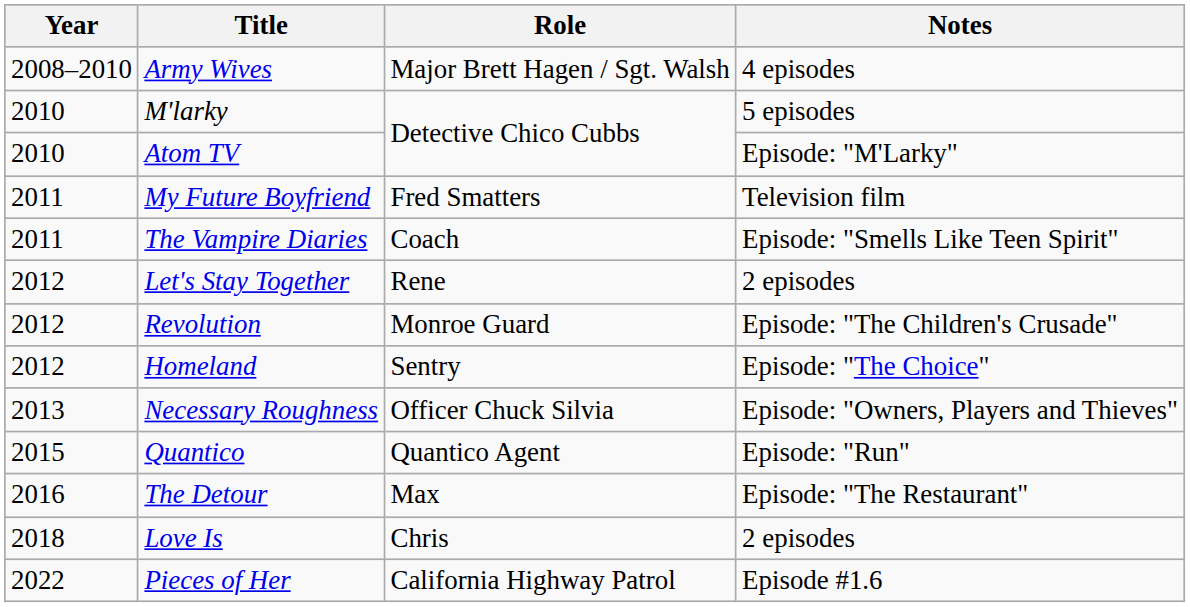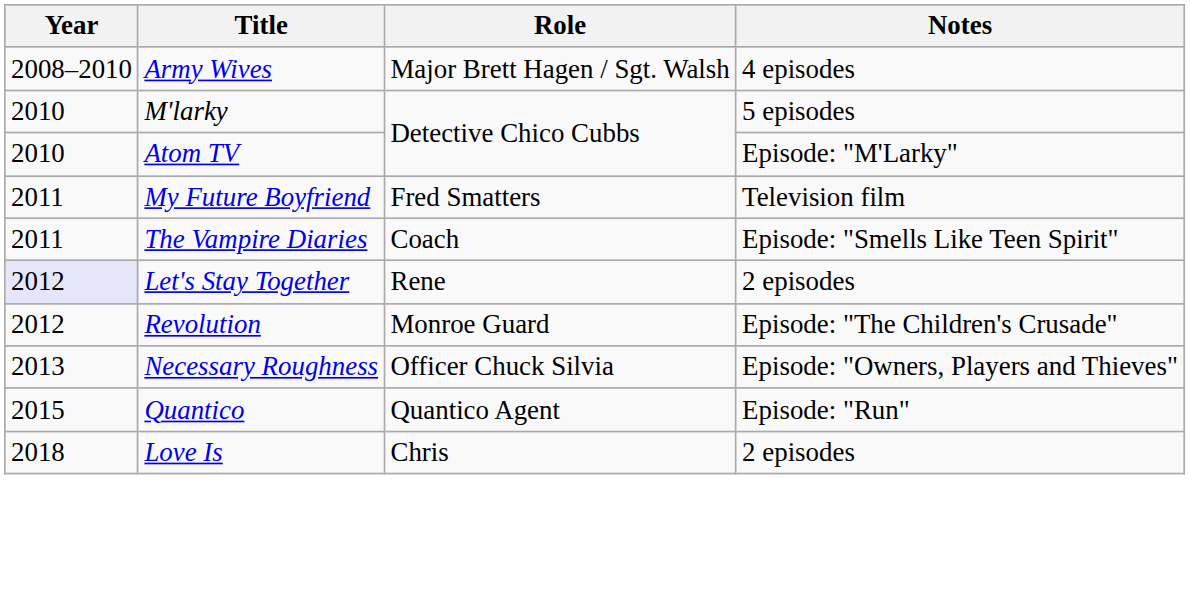Let's Stay Together | Year: no background -> lavender background
- row: 2012 | Homeland | Sentry | Episode: "The Choice"
- row: 2016 | The Detour | Max | Episode: "The Restaurant"
- row: 2022 | Pieces of Her | California Highway Patrol | Episode #1.6
